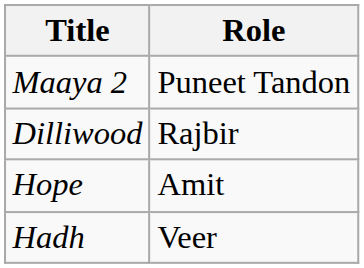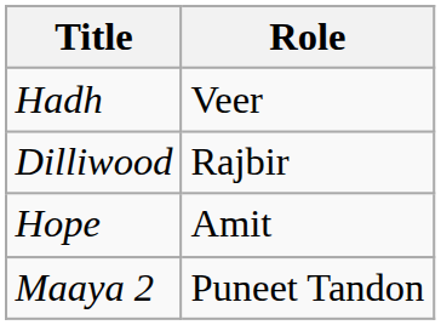rows swapped: Hadh <-> Maaya 2
